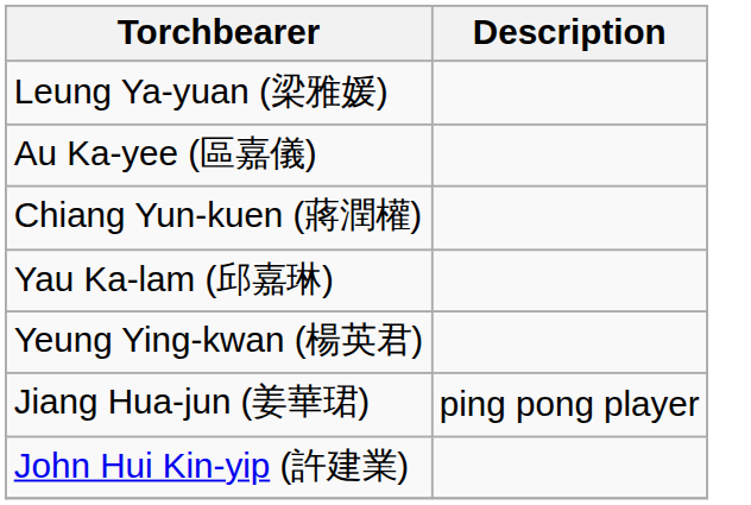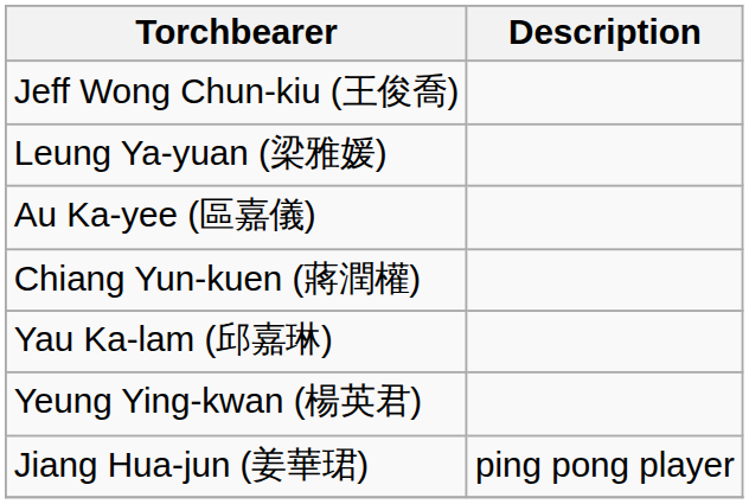+ row: Jeff Wong Chun-kiu (王俊喬)
- row: John Hui Kin-yip (許建業)
